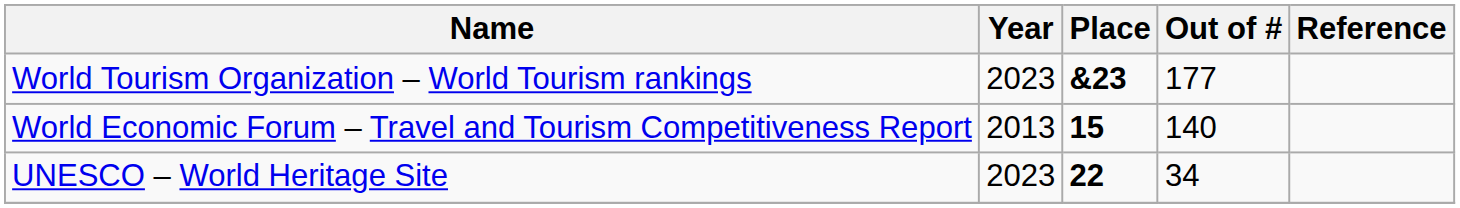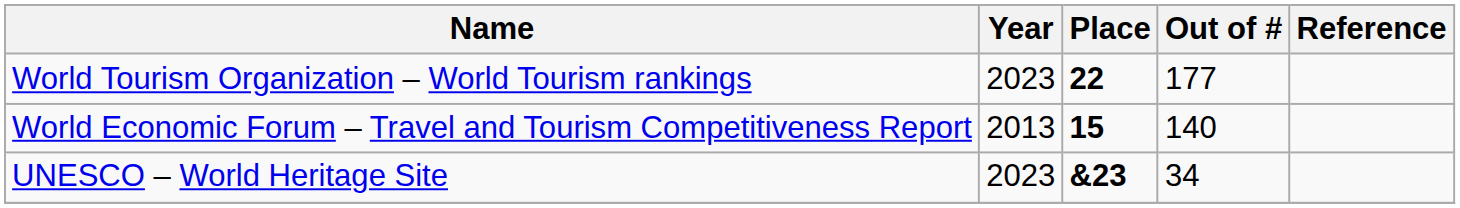World Tourism Organization – World Tourism rankings | Place: &23 -> 22
UNESCO – World Heritage Site | Place: 22 -> &23
